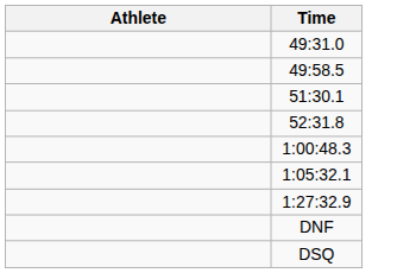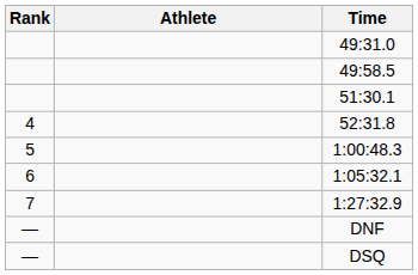+ column: Rank | 4 | 5 | 6 | 7 | — | —
